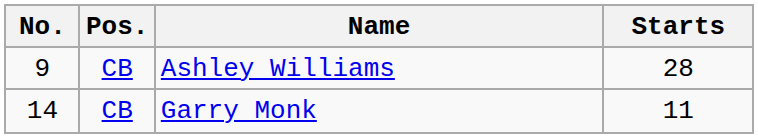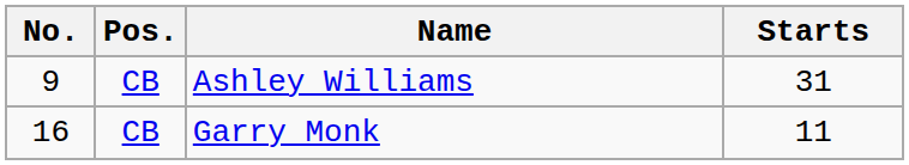Ashley Williams | Starts: 28 -> 31
Garry Monk | No.: 14 -> 16
